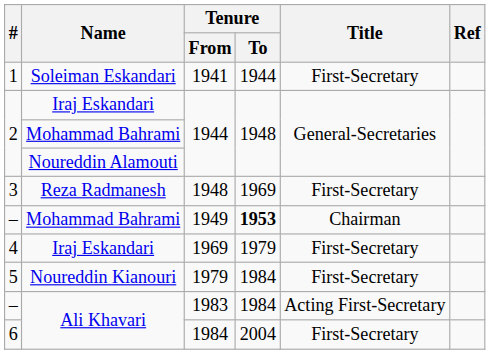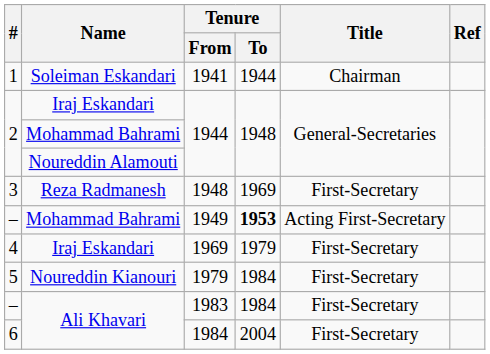1941 | Title: First-Secretary -> Chairman
1949 | Title: Chairman -> Acting First-Secretary
1983 | Title: Acting First-Secretary -> First-Secretary
